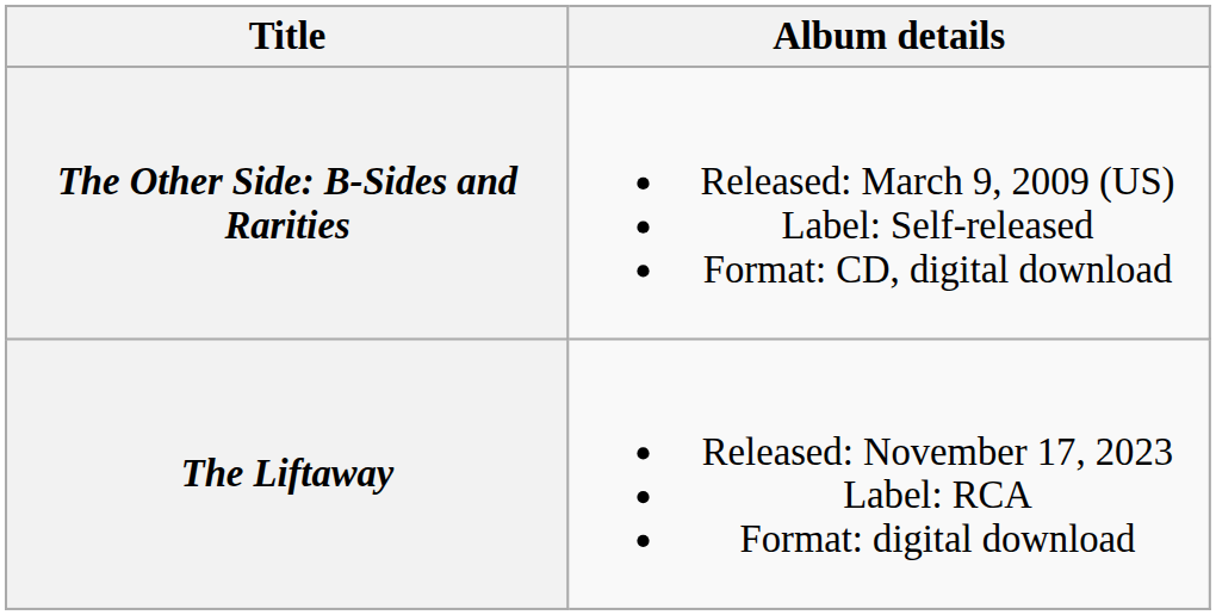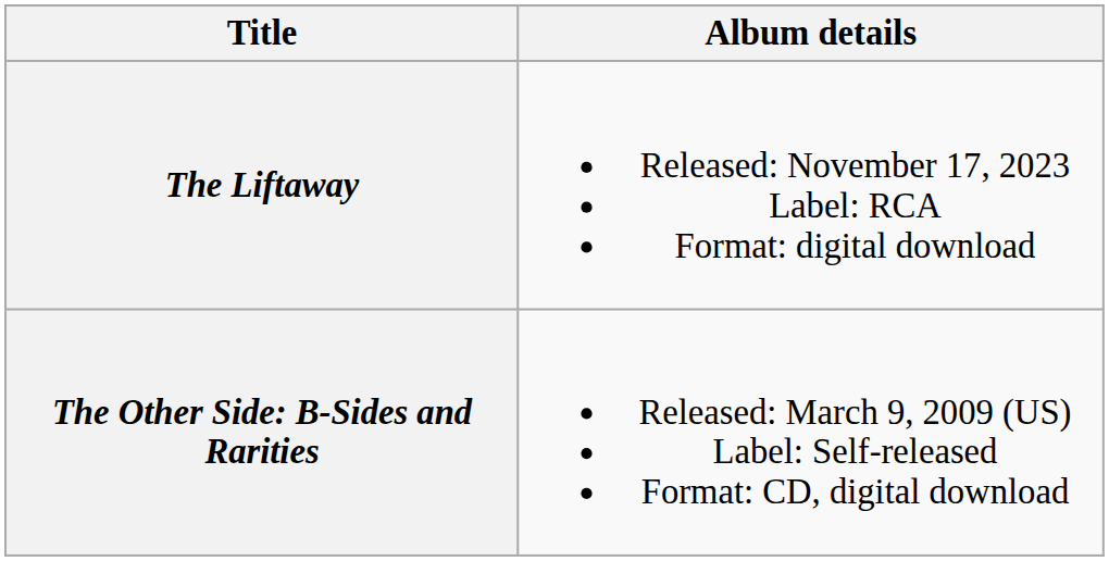rows swapped: The Other Side: B-Sides and Rarities <-> The Liftaway
